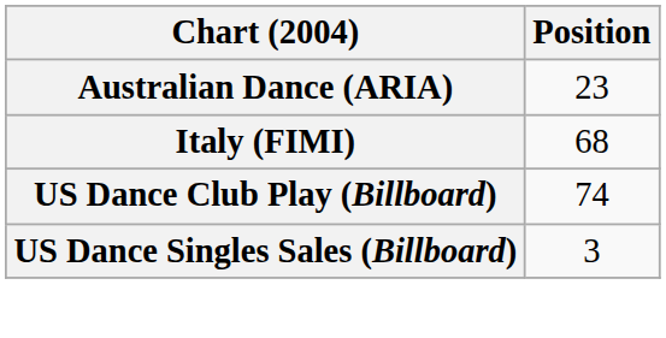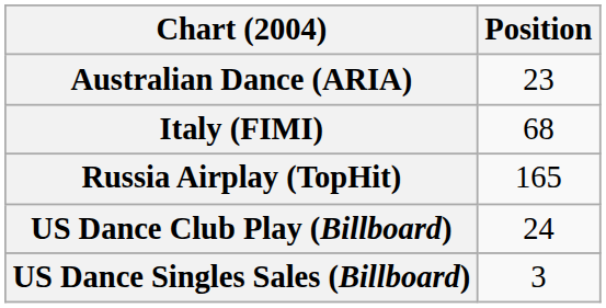+ row: Russia Airplay (TopHit) | 165
US Dance Club Play (Billboard) | Position: 74 -> 24
